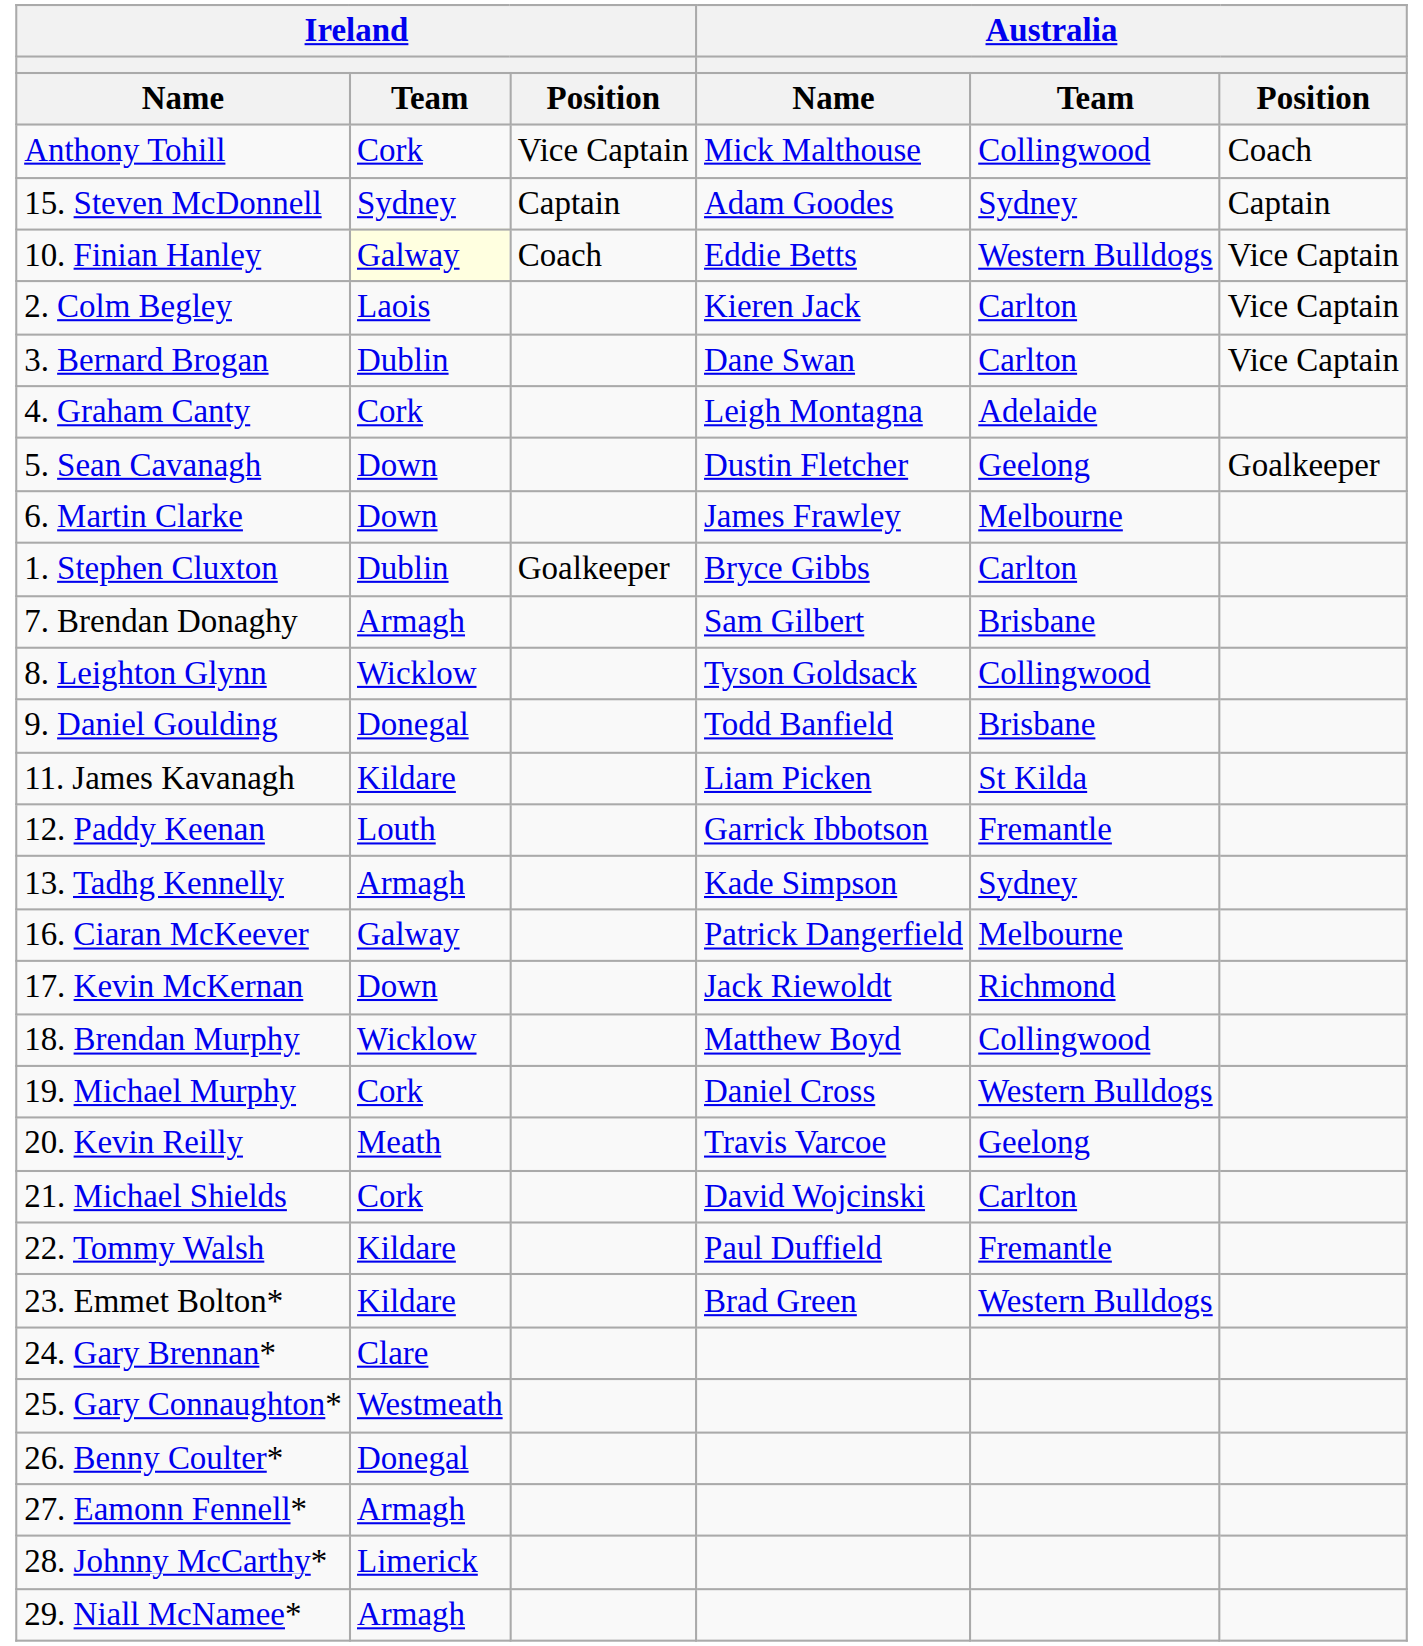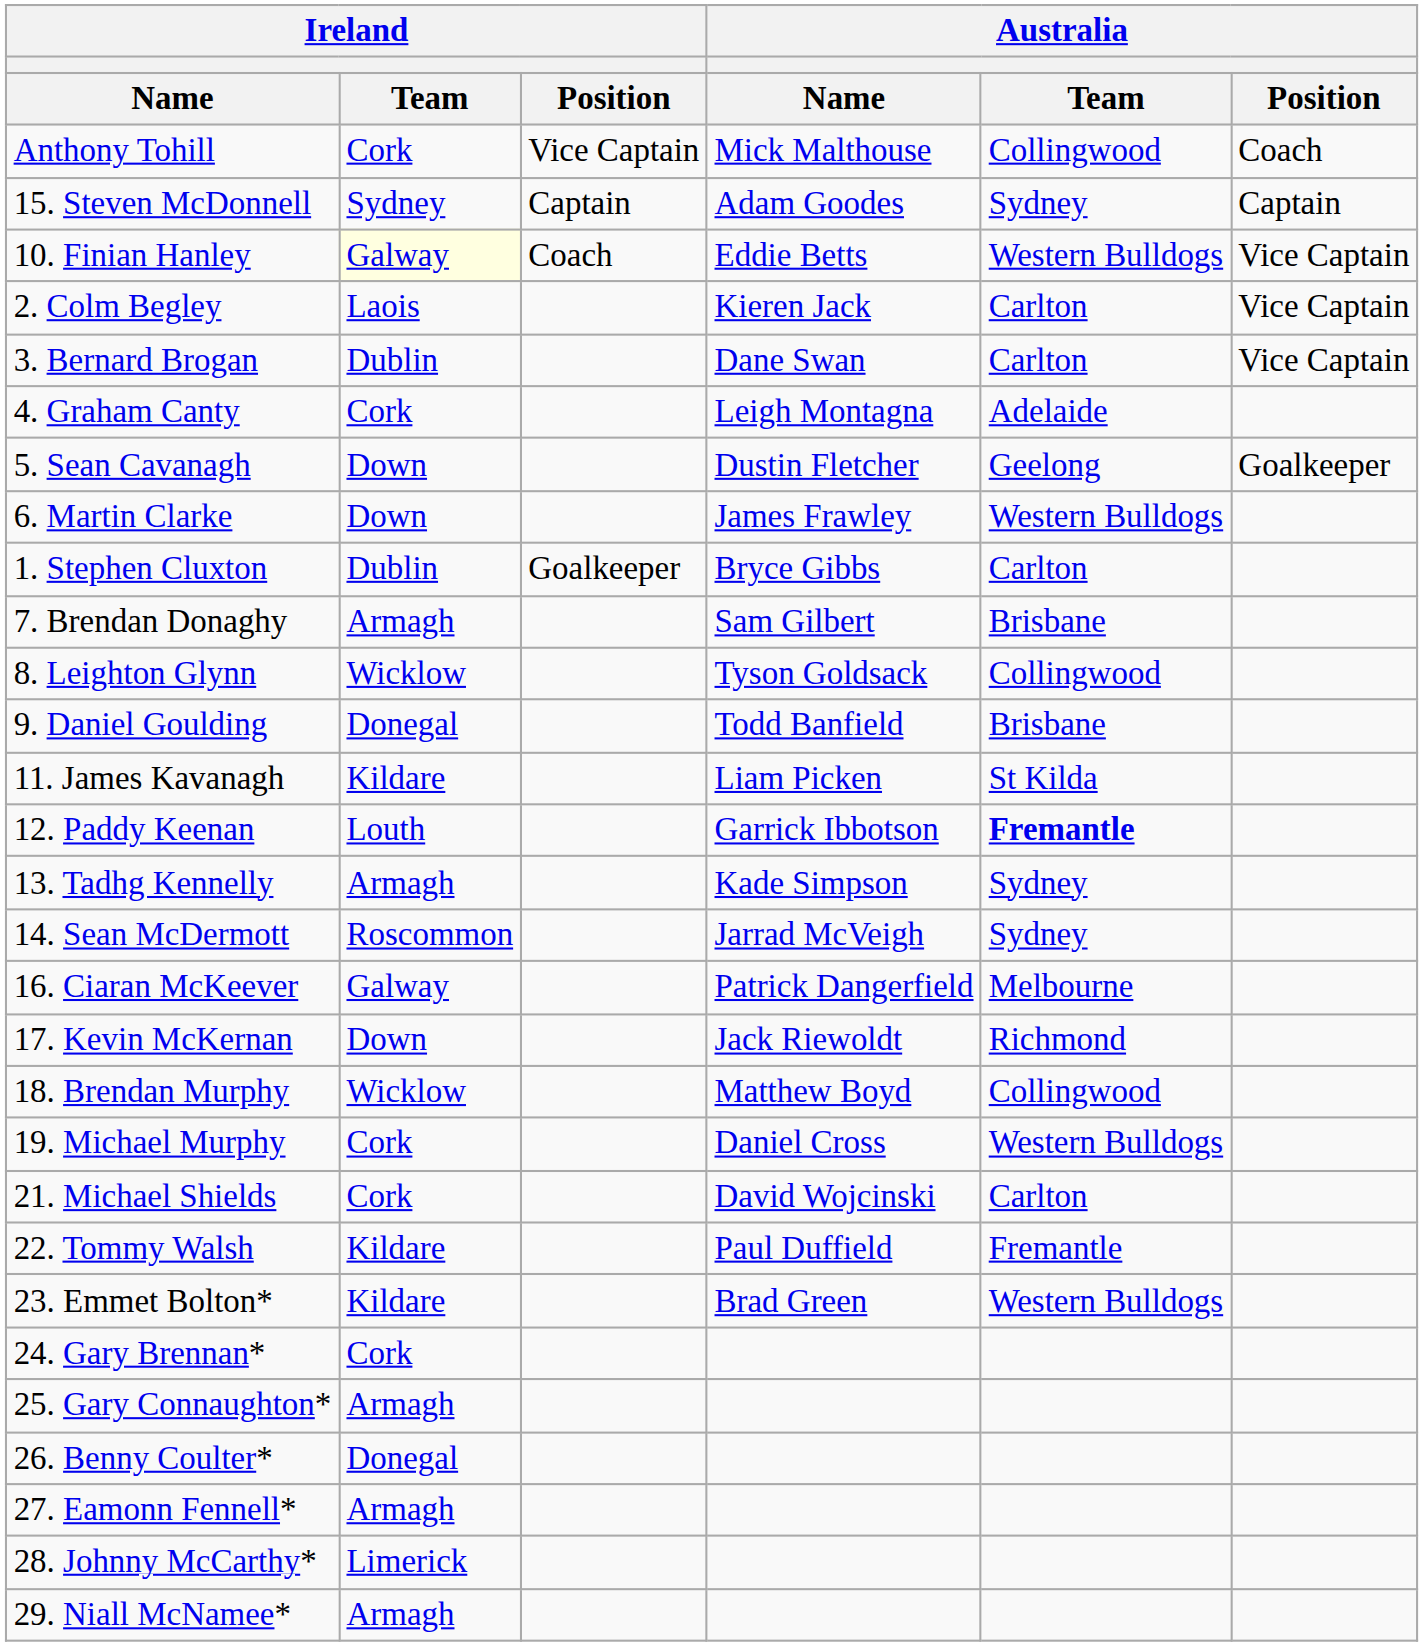6. Martin Clarke | Australia / Team: Melbourne -> Western Bulldogs
12. Paddy Keenan | Australia / Team: normal -> bold
+ row: 14. Sean McDermott | Roscommon | Jarrad McVeigh | Sydney
- row: 20. Kevin Reilly | Meath | Travis Varcoe | Geelong
24. Gary Brennan* | Ireland / Team: Clare -> Cork
25. Gary Connaughton* | Ireland / Team: Westmeath -> Armagh
